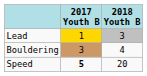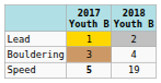Lead | 2018 Youth B: 3 -> 2
Speed | 2018 Youth B: 20 -> 19
